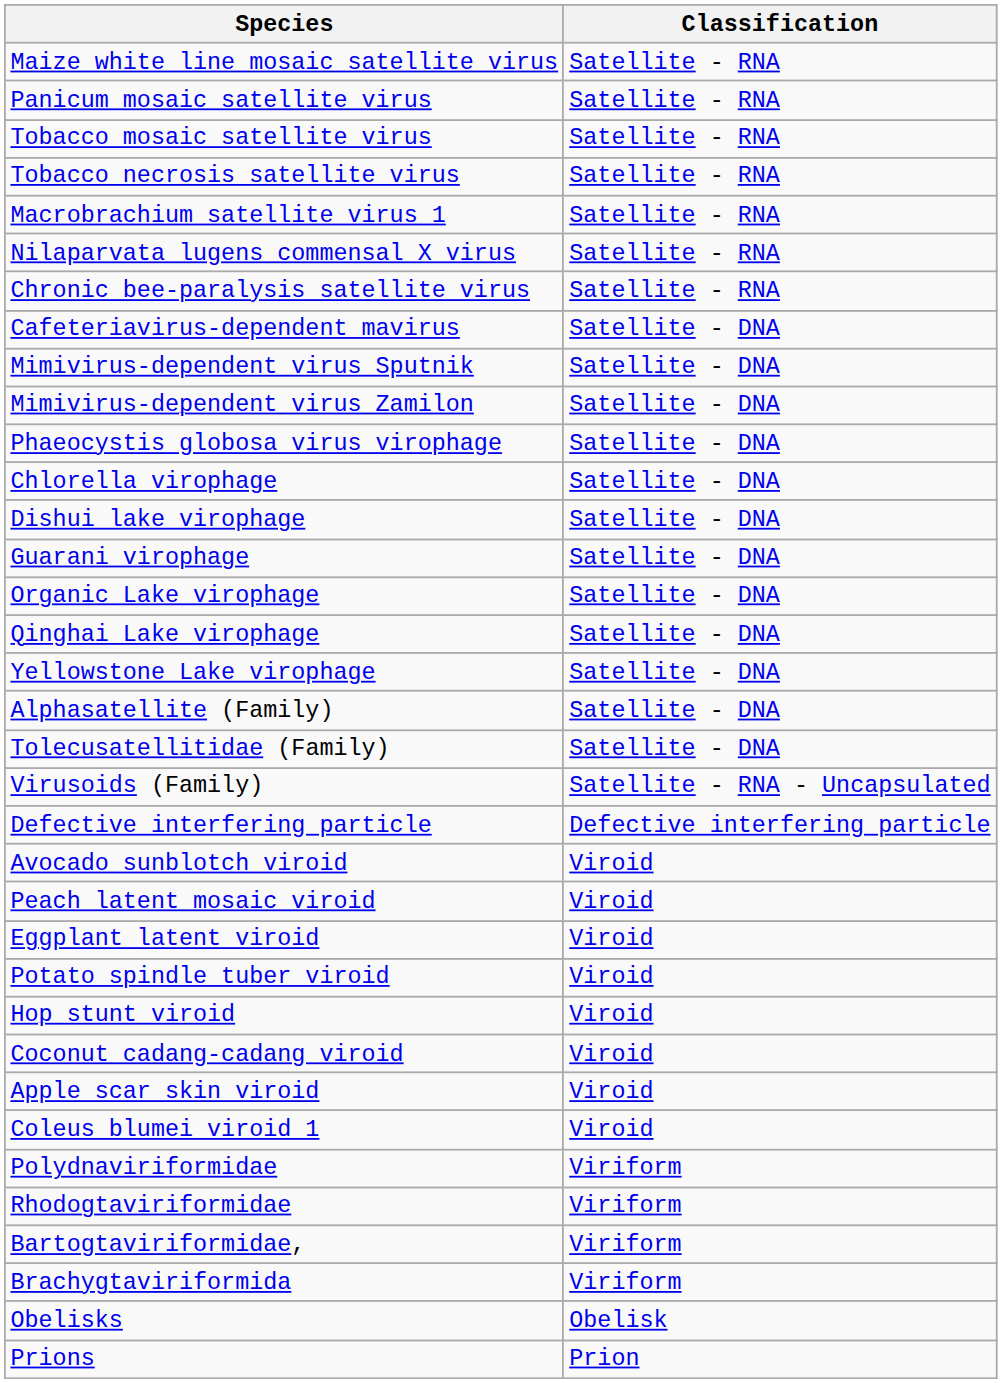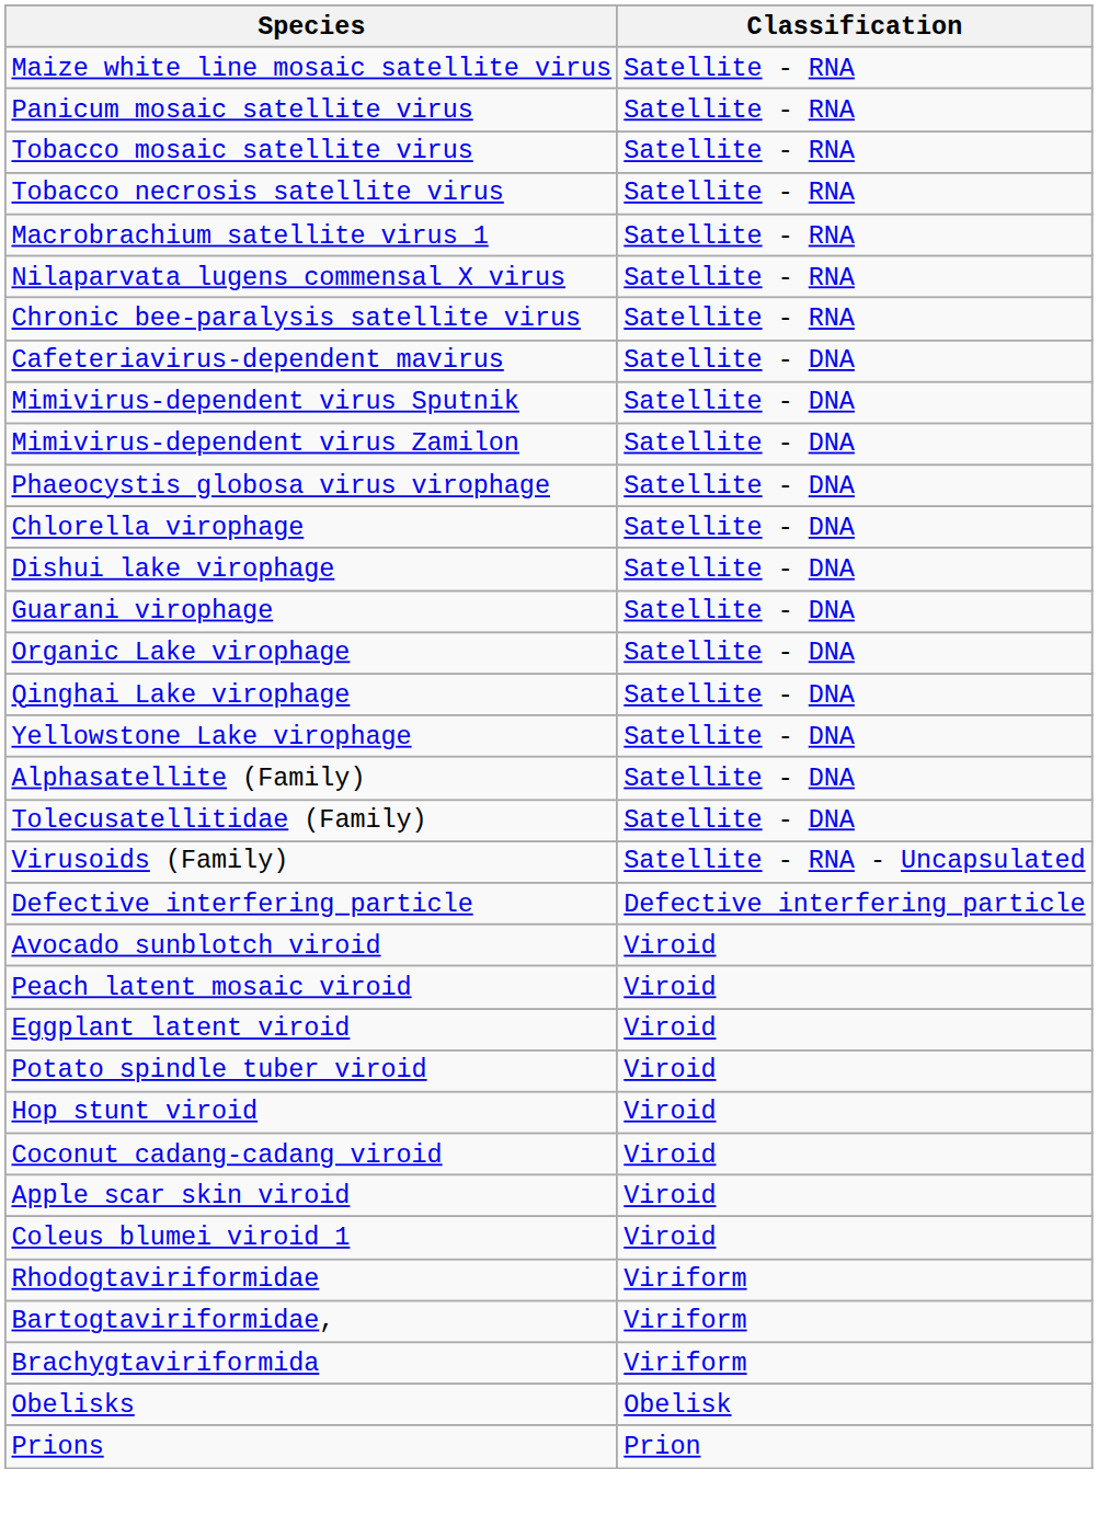- row: Polydnaviriformidae | Viriform
